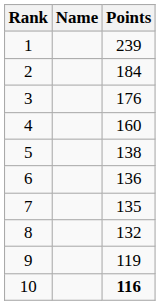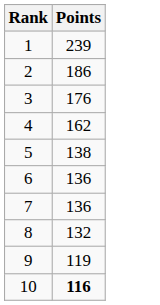- column: Name
2 | Points: 184 -> 186
4 | Points: 160 -> 162
7 | Points: 135 -> 136
